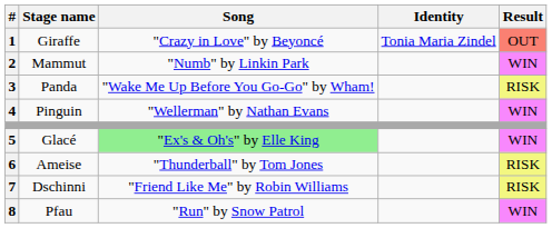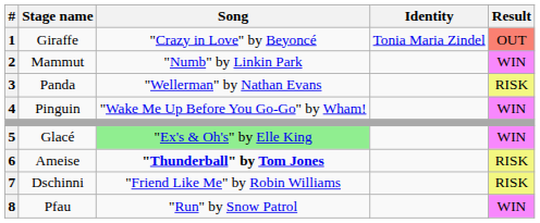Panda | Song: "Wake Me Up Before You Go-Go" by Wham! -> "Wellerman" by Nathan Evans
Pinguin | Song: "Wellerman" by Nathan Evans -> "Wake Me Up Before You Go-Go" by Wham!
Ameise | Song: normal -> bold
